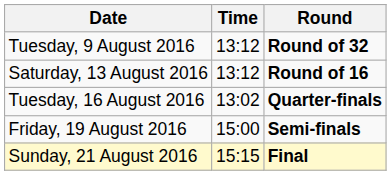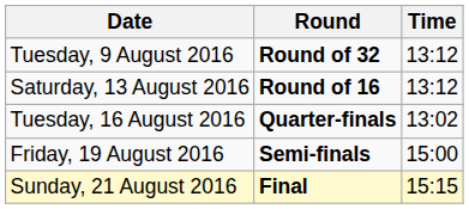columns swapped: Time <-> Round
